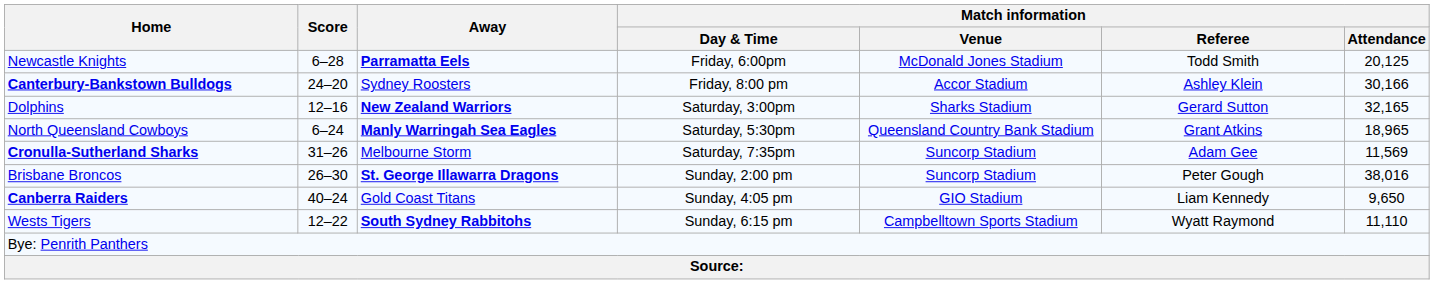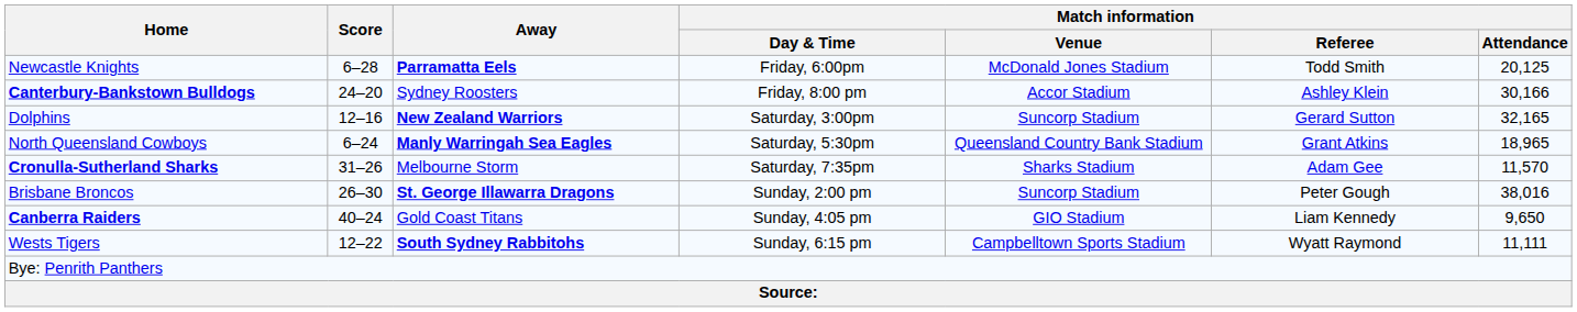Dolphins | Match information / Venue: Sharks Stadium -> Suncorp Stadium
Cronulla-Sutherland Sharks | Match information / Venue: Suncorp Stadium -> Sharks Stadium
Cronulla-Sutherland Sharks | Match information / Attendance: 11,569 -> 11,570
Wests Tigers | Match information / Attendance: 11,110 -> 11,111
